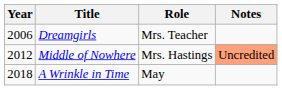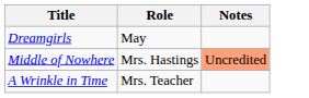- column: Year | 2006 | 2012 | 2018
Dreamgirls | Role: Mrs. Teacher -> May
A Wrinkle in Time | Role: May -> Mrs. Teacher
